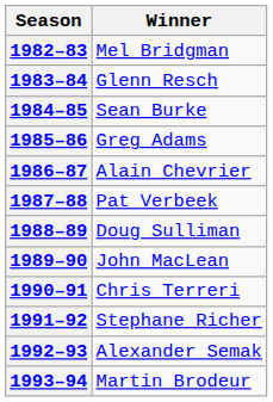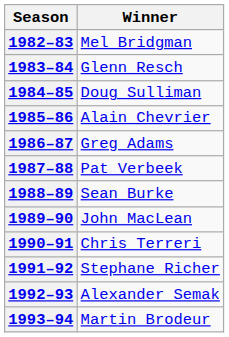1984–85 | Winner: Sean Burke -> Doug Sulliman
1985–86 | Winner: Greg Adams -> Alain Chevrier
1986–87 | Winner: Alain Chevrier -> Greg Adams
1988–89 | Winner: Doug Sulliman -> Sean Burke
